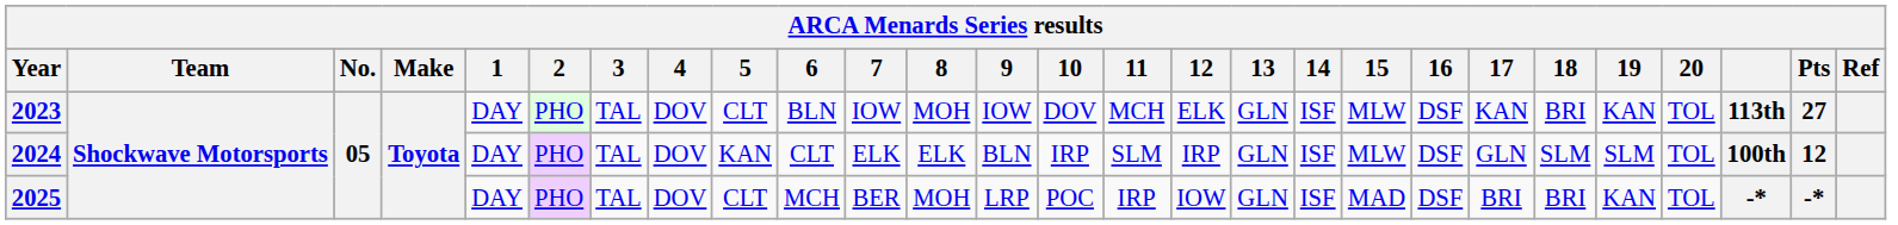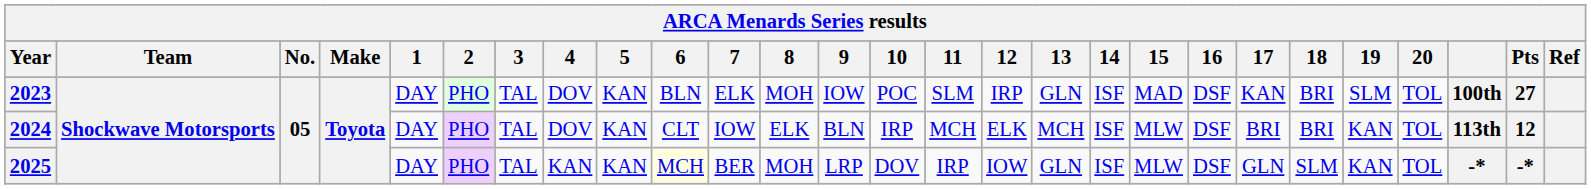2023 | 5: CLT -> KAN
2023 | 7: IOW -> ELK
2023 | 10: DOV -> POC
2023 | 11: MCH -> SLM
2023 | 12: ELK -> IRP
2023 | 15: MLW -> MAD
2023 | 19: KAN -> SLM
2023 | column 25: 113th -> 100th
2024 | 7: ELK -> IOW
2024 | 11: SLM -> MCH
2024 | 12: IRP -> ELK
2024 | 13: GLN -> MCH
2024 | 17: GLN -> BRI
2024 | 18: SLM -> BRI
2024 | 19: SLM -> KAN
2024 | column 25: 100th -> 113th
2025 | 4: DOV -> KAN
2025 | 5: CLT -> KAN
2025 | 6: no background -> lightyellow background
2025 | 10: POC -> DOV
2025 | 15: MAD -> MLW
2025 | 17: BRI -> GLN
2025 | 18: BRI -> SLM
